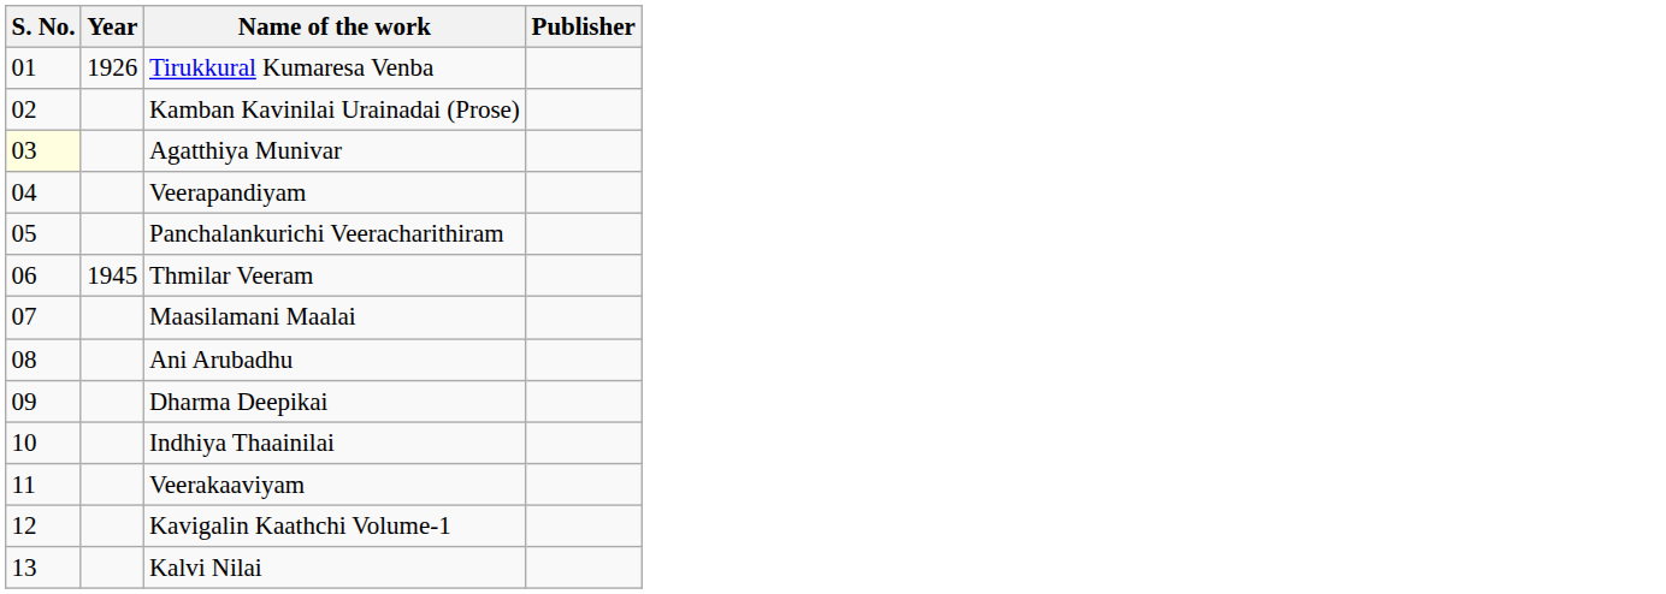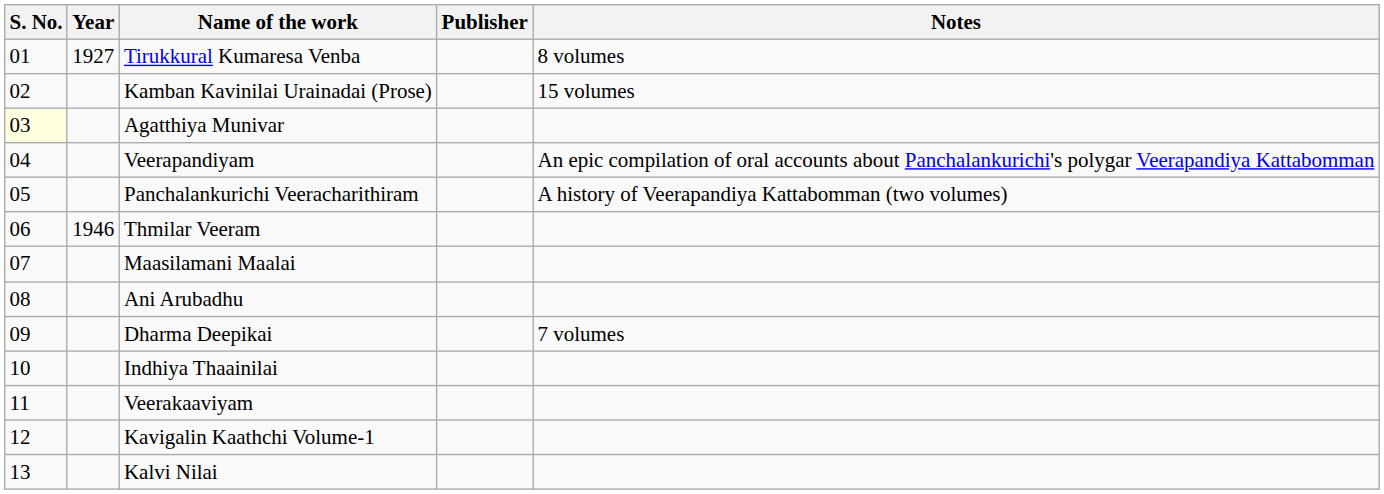+ column: Notes | 8 volumes | 15 volumes | An epic compilation of oral accounts about Panchalankurichi's polygar Veerapandiya Kattabomman | A history of Veerapandiya Kattabomman (two volumes) | 7 volumes
Tirukkural Kumaresa Venba | Year: 1926 -> 1927
Thmilar Veeram | Year: 1945 -> 1946
